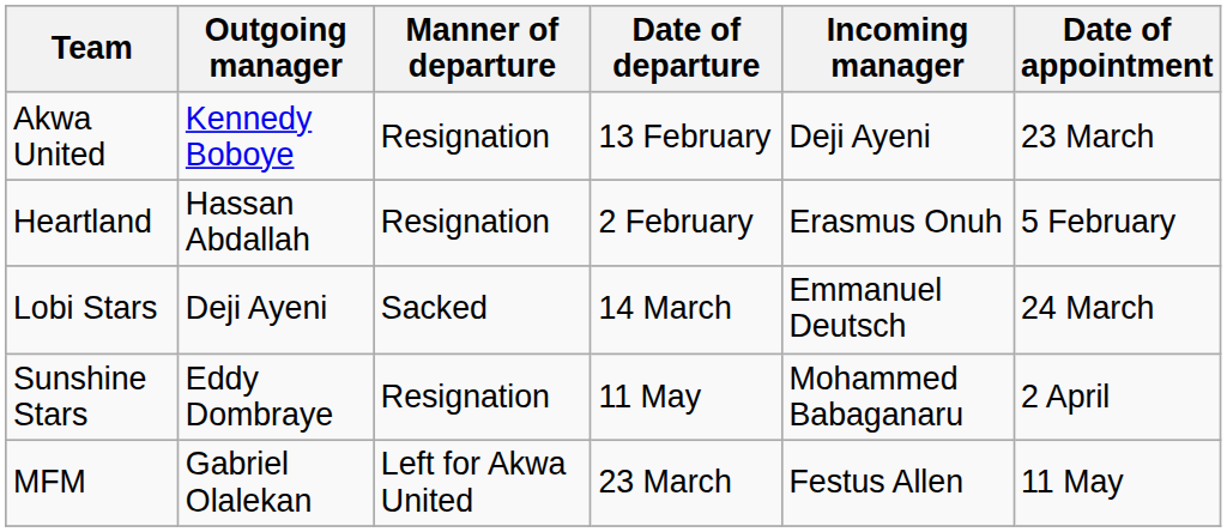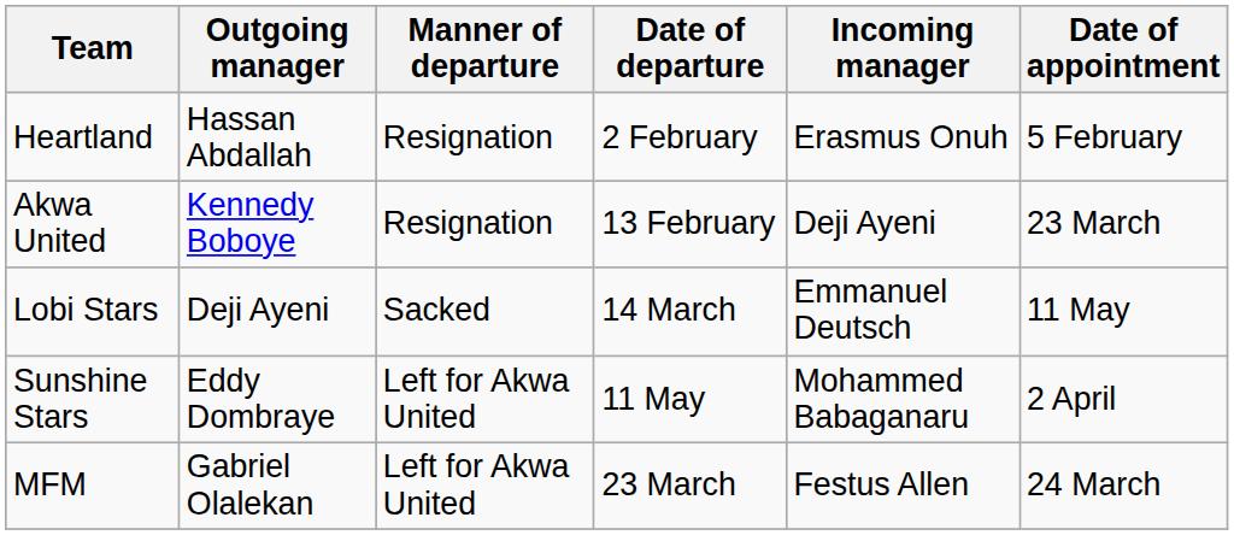rows swapped: Heartland <-> Akwa United
Lobi Stars | Date of appointment: 24 March -> 11 May
Sunshine Stars | Manner of departure: Resignation -> Left for Akwa United
MFM | Date of appointment: 11 May -> 24 March
